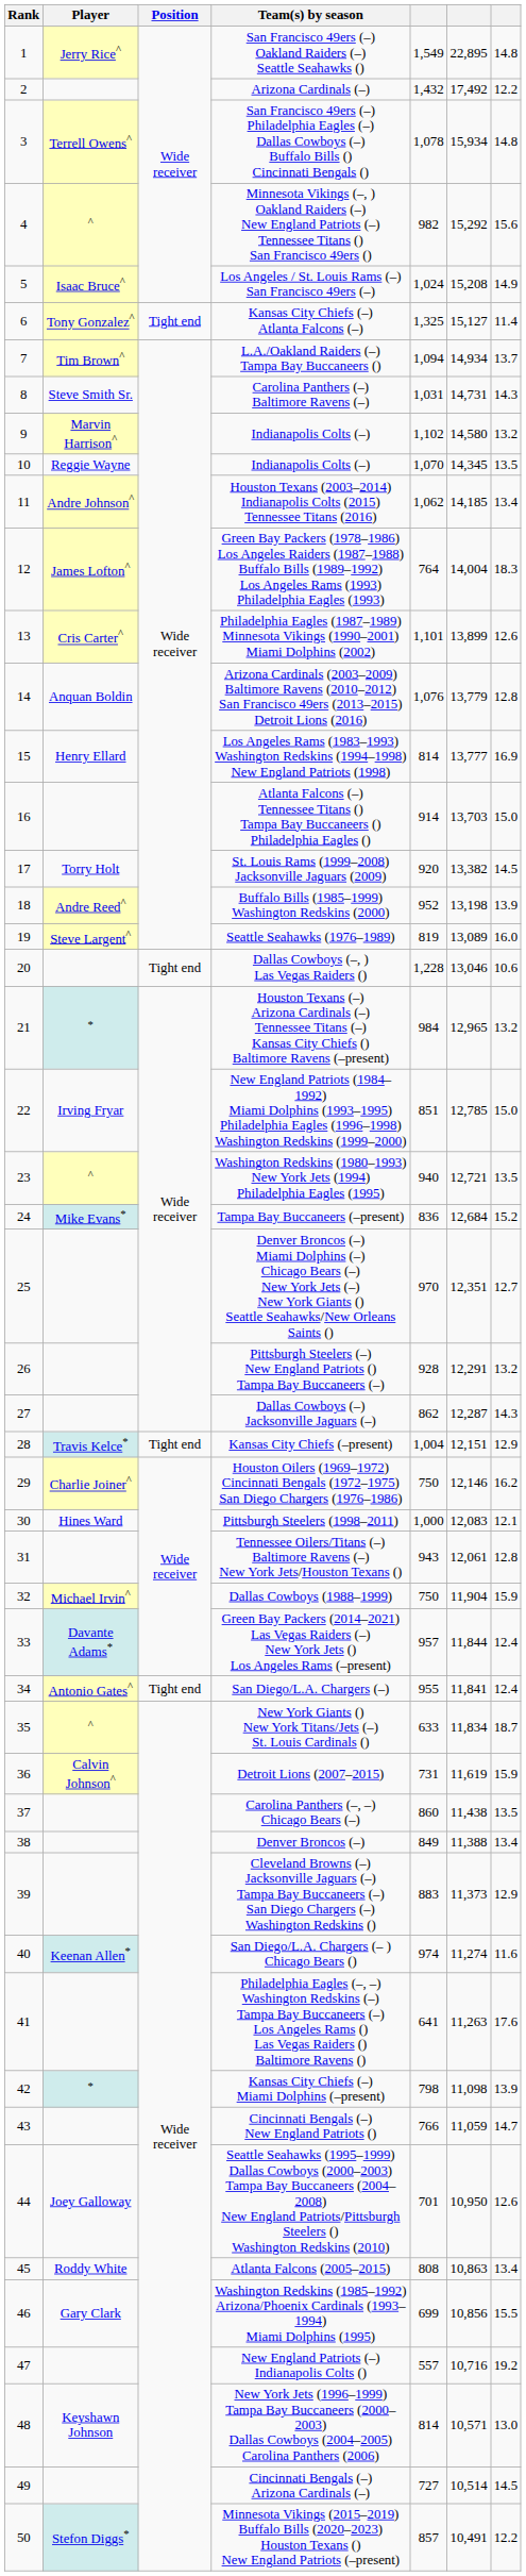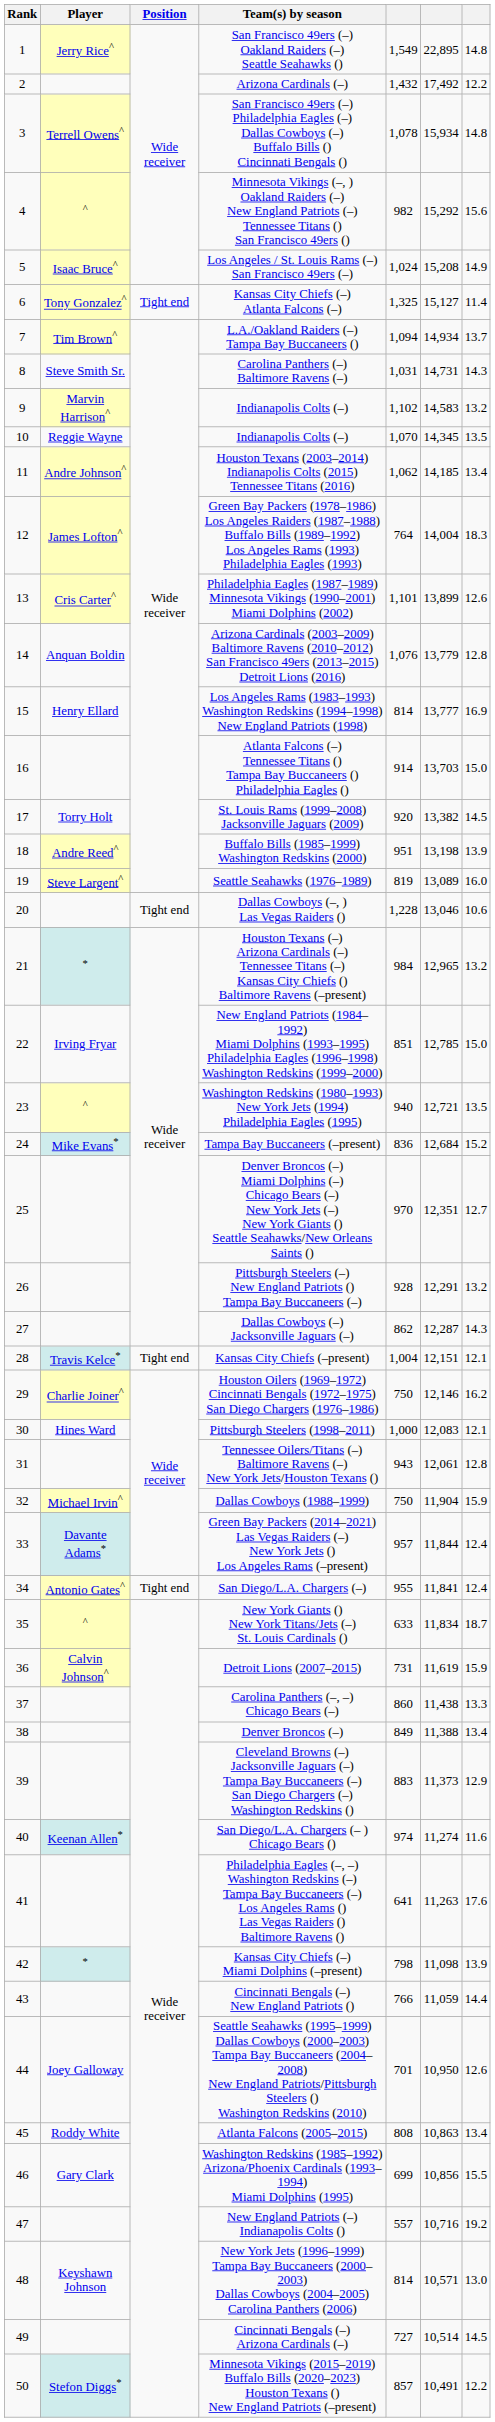9 / Indianapolis Colts (–) | column 6: 14,580 -> 14,583
Buffalo Bills (1985–1999) Washington Redskins (2000) | column 5: 952 -> 951
Kansas City Chiefs (–present) | column 7: 12.9 -> 12.1
Carolina Panthers (–, –) Chicago Bears (–) | column 7: 13.5 -> 13.3
Cincinnati Bengals (–) New England Patriots () | column 7: 14.7 -> 14.4
